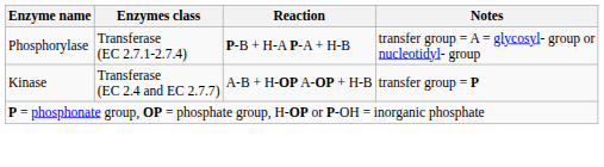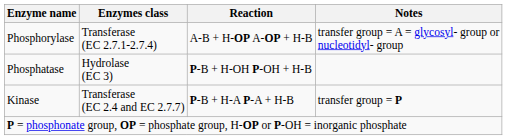Phosphorylase | Reaction: P-B + H-A P-A + H-B -> A-B + H-OP A-OP + H-B
+ row: Phosphatase | Hydrolase (EC 3) | P-B + H-OH P-OH + H-B
Kinase | Reaction: A-B + H-OP A-OP + H-B -> P-B + H-A P-A + H-B
